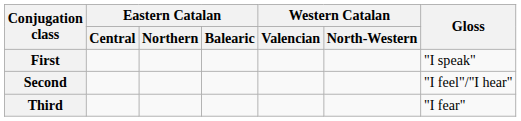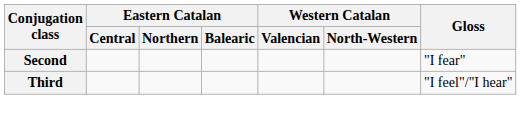- row: First | "I speak"
Second | Gloss: "I feel"/"I hear" -> "I fear"
Third | Gloss: "I fear" -> "I feel"/"I hear"
